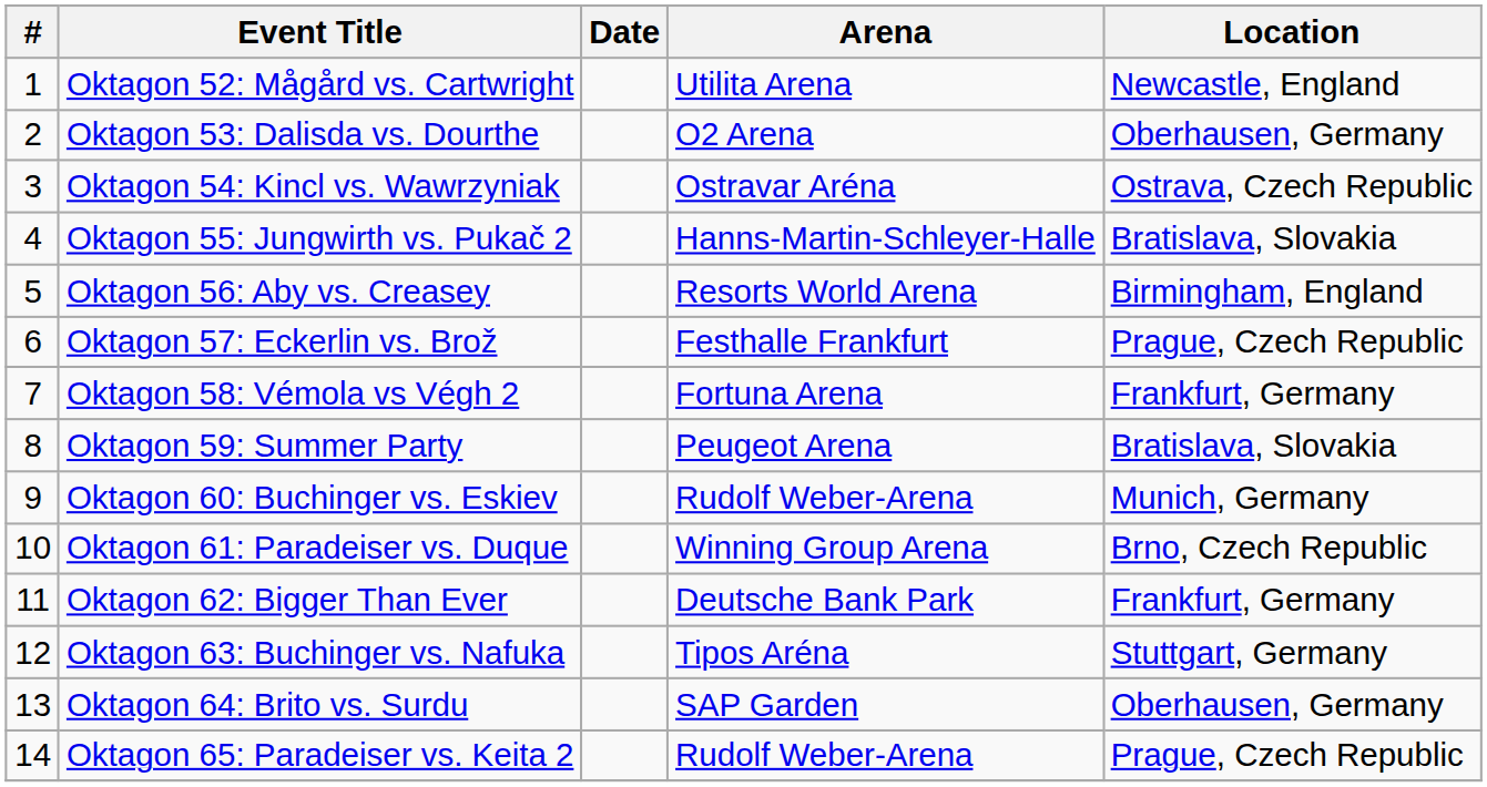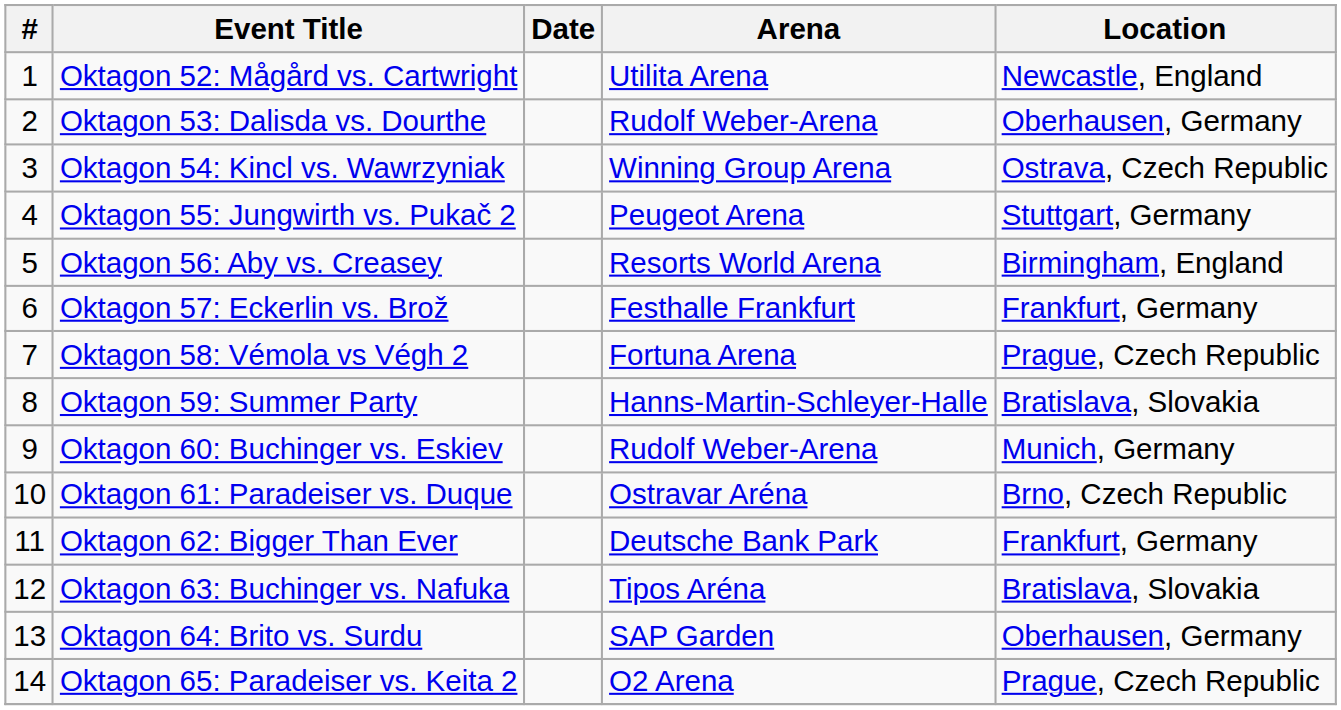Oktagon 53: Dalisda vs. Dourthe | Arena: O2 Arena -> Rudolf Weber-Arena
Oktagon 54: Kincl vs. Wawrzyniak | Arena: Ostravar Aréna -> Winning Group Arena
Oktagon 55: Jungwirth vs. Pukač 2 | Arena: Hanns-Martin-Schleyer-Halle -> Peugeot Arena
Oktagon 55: Jungwirth vs. Pukač 2 | Location: Bratislava, Slovakia -> Stuttgart, Germany
Oktagon 57: Eckerlin vs. Brož | Location: Prague, Czech Republic -> Frankfurt, Germany
Oktagon 58: Vémola vs Végh 2 | Location: Frankfurt, Germany -> Prague, Czech Republic
Oktagon 59: Summer Party | Arena: Peugeot Arena -> Hanns-Martin-Schleyer-Halle
Oktagon 61: Paradeiser vs. Duque | Arena: Winning Group Arena -> Ostravar Aréna
Oktagon 63: Buchinger vs. Nafuka | Location: Stuttgart, Germany -> Bratislava, Slovakia
Oktagon 65: Paradeiser vs. Keita 2 | Arena: Rudolf Weber-Arena -> O2 Arena
